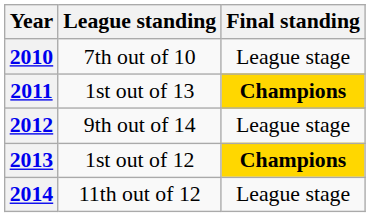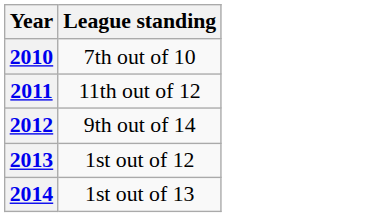- column: Final standing | League stage | Champions | League stage | Champions | League stage
2011 | League standing: 1st out of 13 -> 11th out of 12
2014 | League standing: 11th out of 12 -> 1st out of 13
